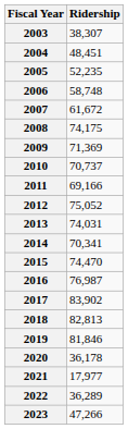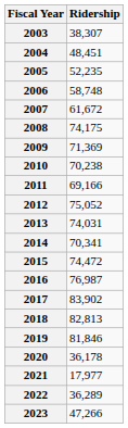2010 | Ridership: 70,737 -> 70,238
2015 | Ridership: 74,470 -> 74,472
